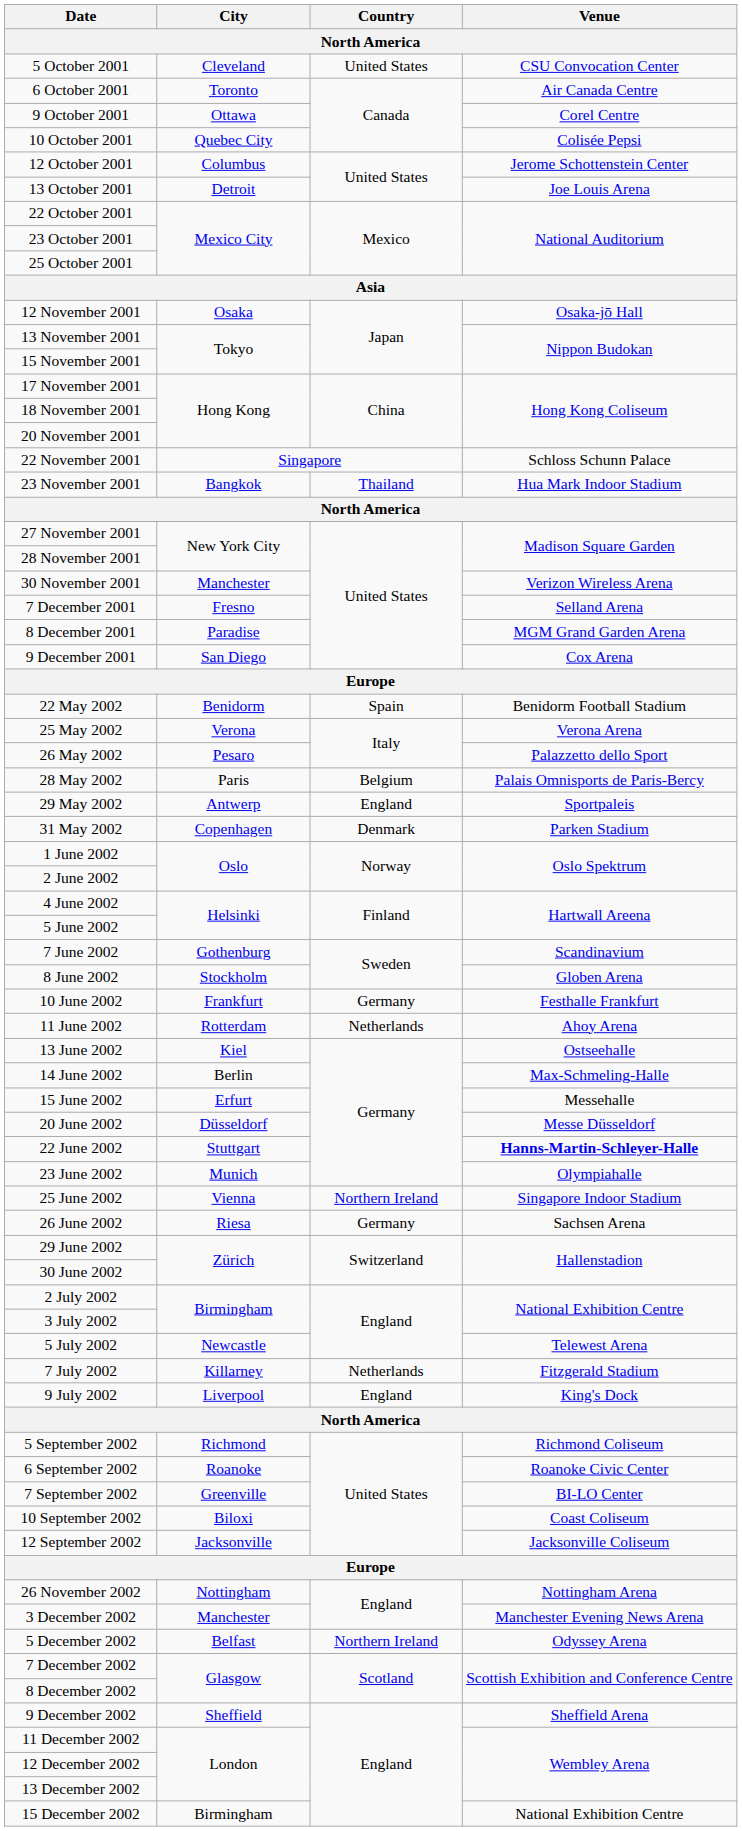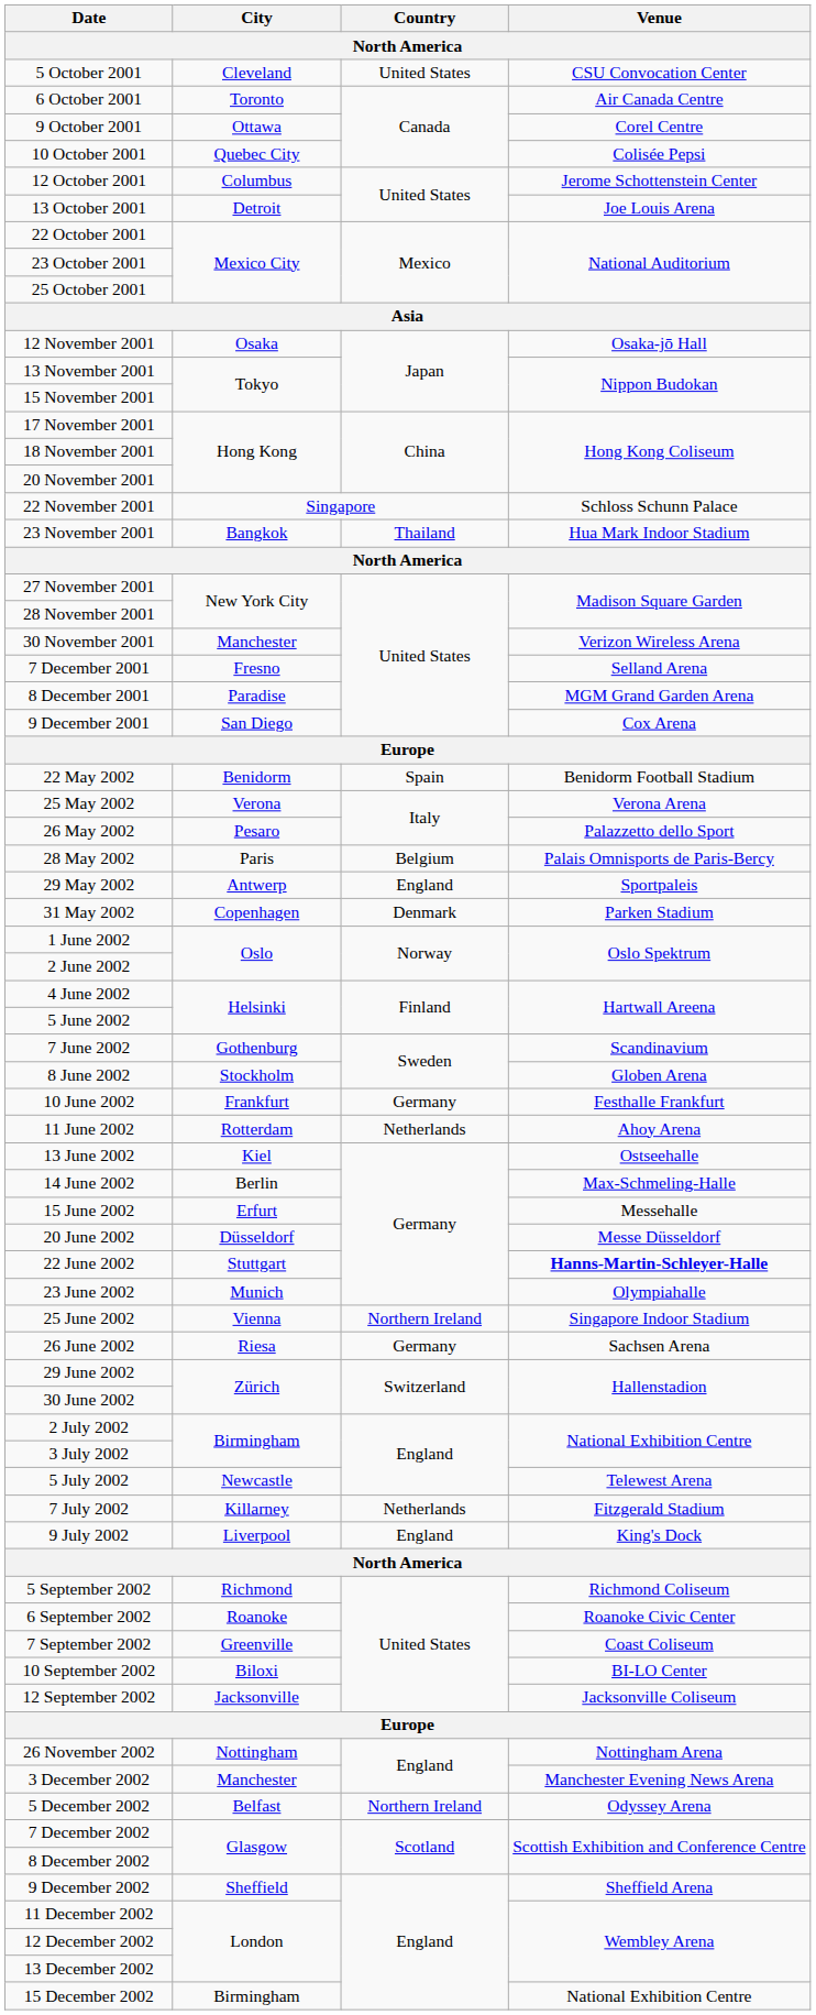7 September 2002 | Venue: BI-LO Center -> Coast Coliseum
10 September 2002 | Venue: Coast Coliseum -> BI-LO Center
